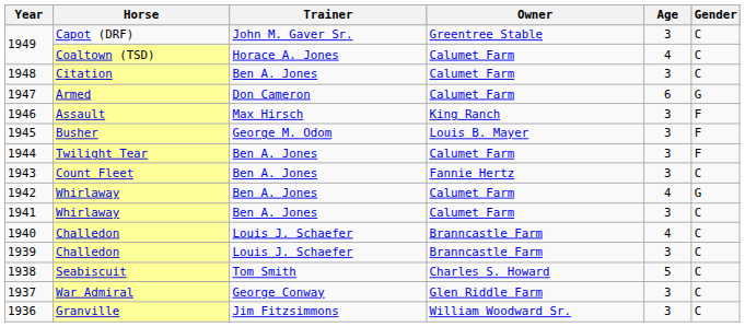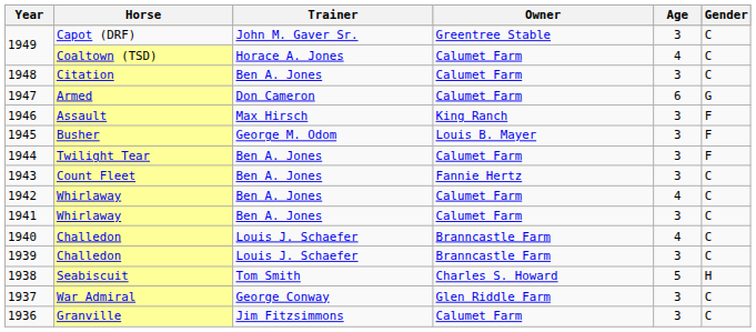1942 | Gender: G -> C
1938 | Gender: C -> H
1936 | Owner: William Woodward Sr. -> Calumet Farm
